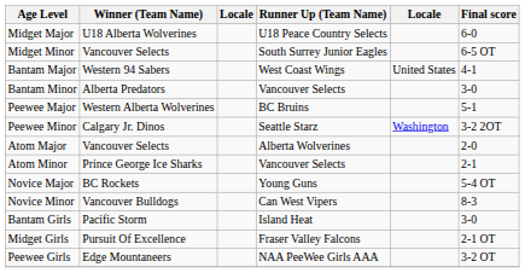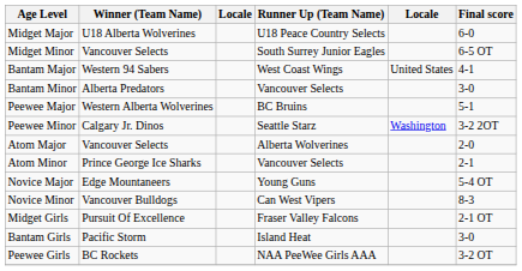Novice Major | Winner (Team Name): BC Rockets -> Edge Mountaneers
rows swapped: Midget Girls <-> Bantam Girls
Peewee Girls | Winner (Team Name): Edge Mountaneers -> BC Rockets
